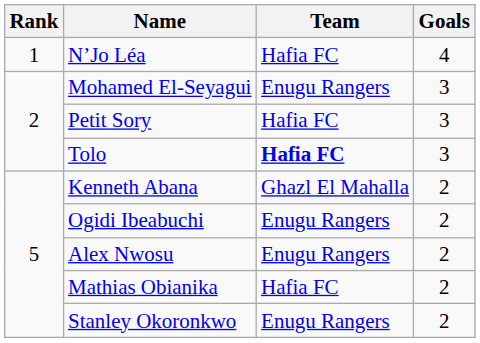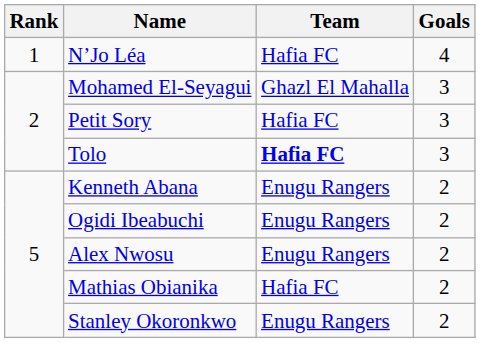Mohamed El-Seyagui | Team: Enugu Rangers -> Ghazl El Mahalla
Kenneth Abana | Team: Ghazl El Mahalla -> Enugu Rangers
